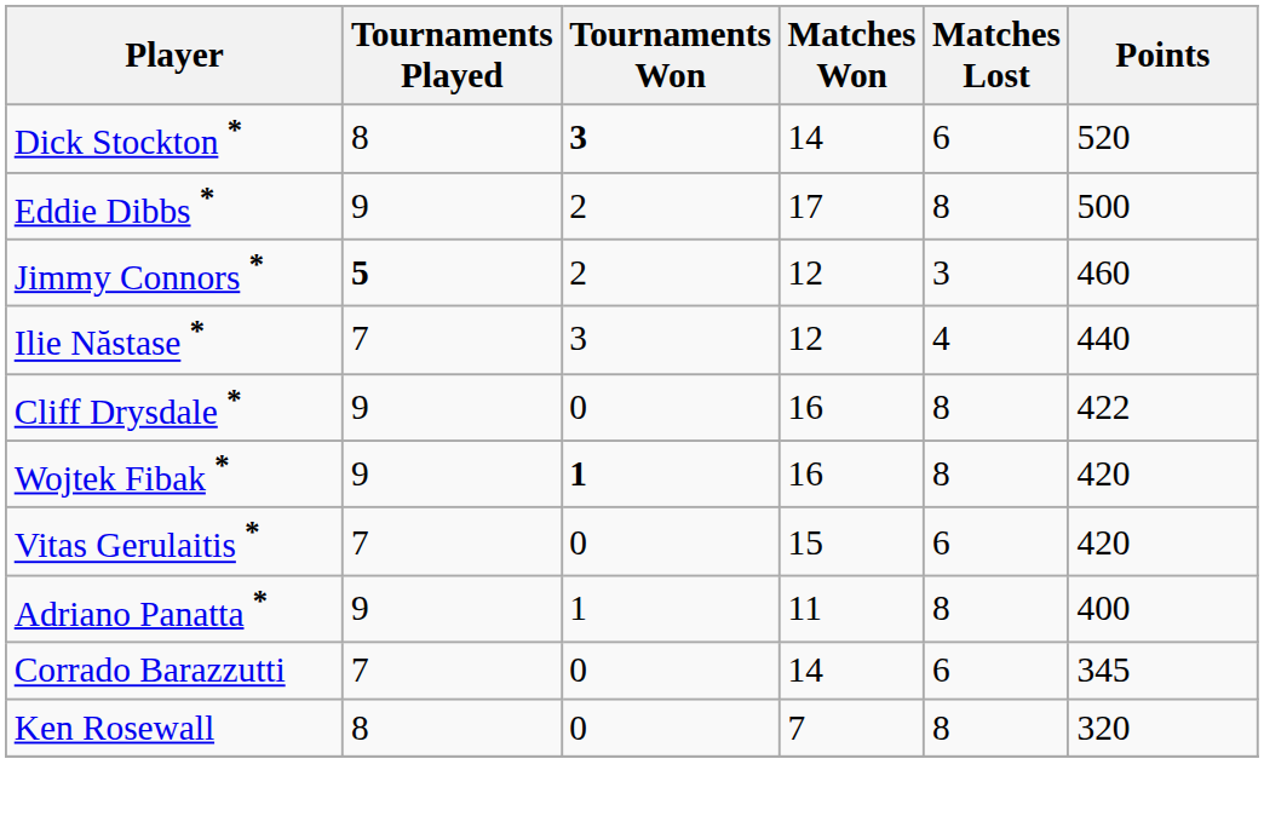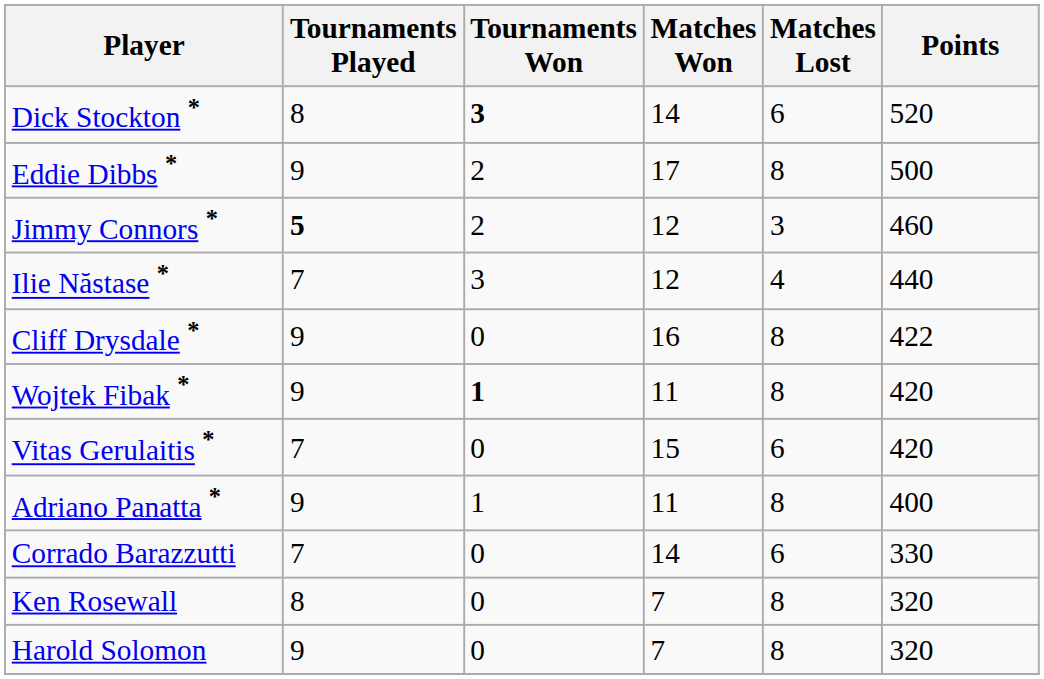Wojtek Fibak * | Matches Won: 16 -> 11
Corrado Barazzutti | Points: 345 -> 330
+ row: Harold Solomon | 9 | 0 | 7 | 8 | 320
